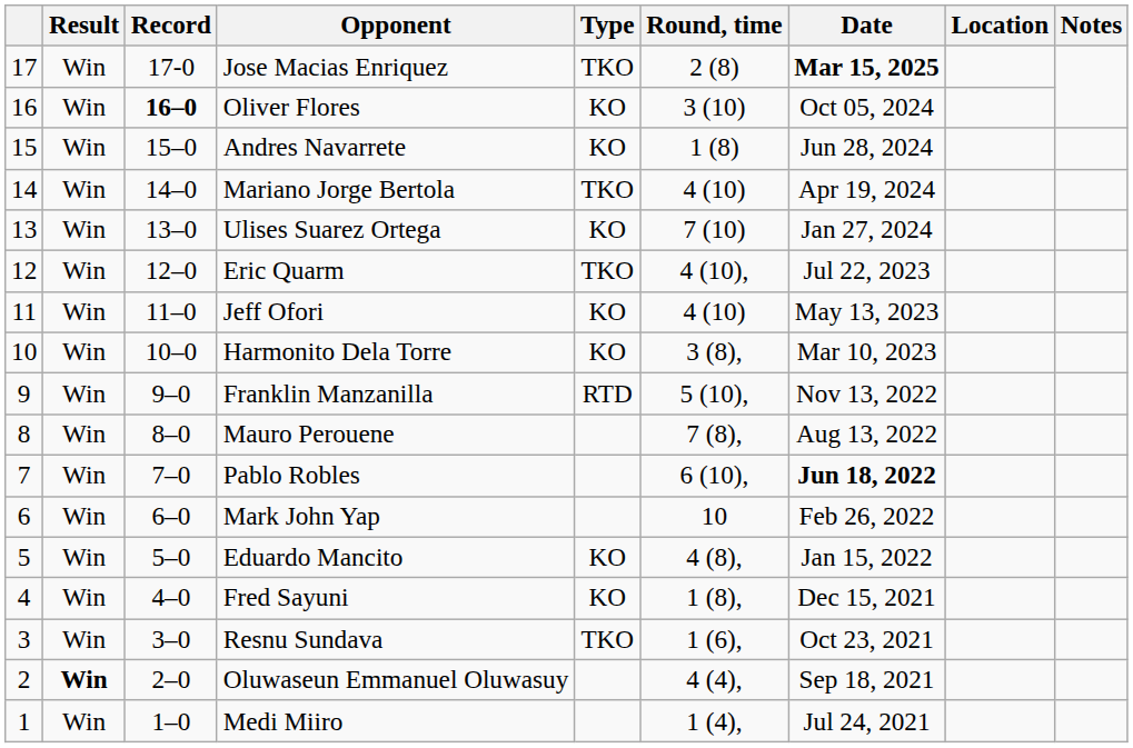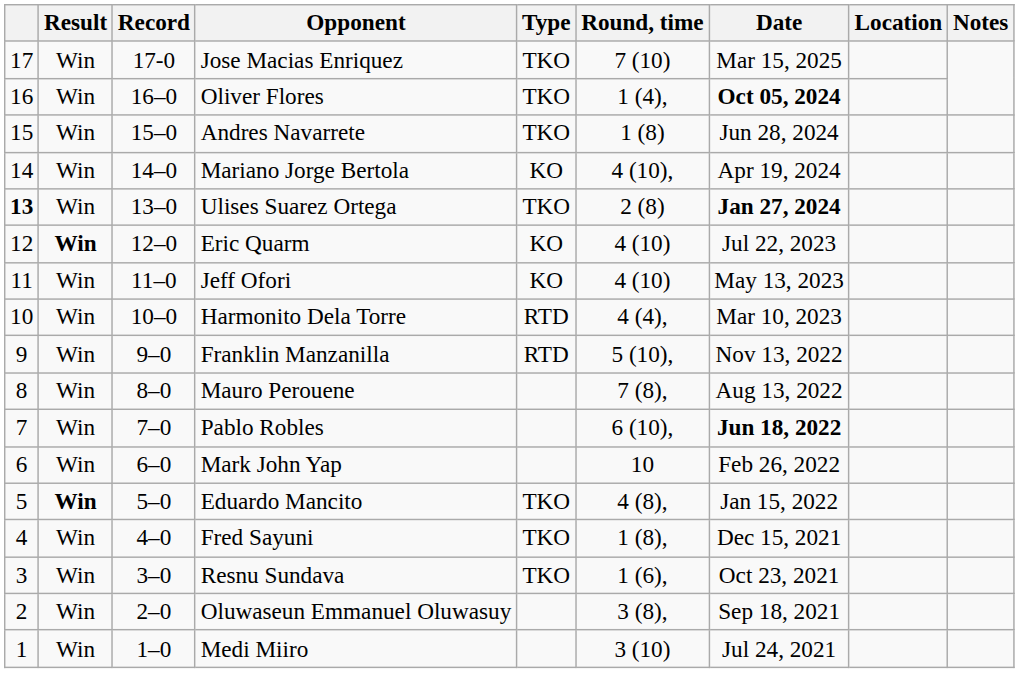Jose Macias Enriquez | Round, time: 2 (8) -> 7 (10)
Jose Macias Enriquez | Date: bold -> normal
Oliver Flores | Record: bold -> normal
Oliver Flores | Type: KO -> TKO
Oliver Flores | Round, time: 3 (10) -> 1 (4),
Oliver Flores | Date: normal -> bold
Andres Navarrete | Type: KO -> TKO
Mariano Jorge Bertola | Type: TKO -> KO
Mariano Jorge Bertola | Round, time: 4 (10) -> 4 (10),
Ulises Suarez Ortega | column 1: normal -> bold
Ulises Suarez Ortega | Type: KO -> TKO
Ulises Suarez Ortega | Round, time: 7 (10) -> 2 (8)
Ulises Suarez Ortega | Date: normal -> bold
Eric Quarm | Result: normal -> bold
Eric Quarm | Type: TKO -> KO
Eric Quarm | Round, time: 4 (10), -> 4 (10)
Harmonito Dela Torre | Type: KO -> RTD
Harmonito Dela Torre | Round, time: 3 (8), -> 4 (4),
Eduardo Mancito | Result: normal -> bold
Eduardo Mancito | Type: KO -> TKO
Fred Sayuni | Type: KO -> TKO
Oluwaseun Emmanuel Oluwasuy | Result: bold -> normal
Oluwaseun Emmanuel Oluwasuy | Round, time: 4 (4), -> 3 (8),
Medi Miiro | Round, time: 1 (4), -> 3 (10)
